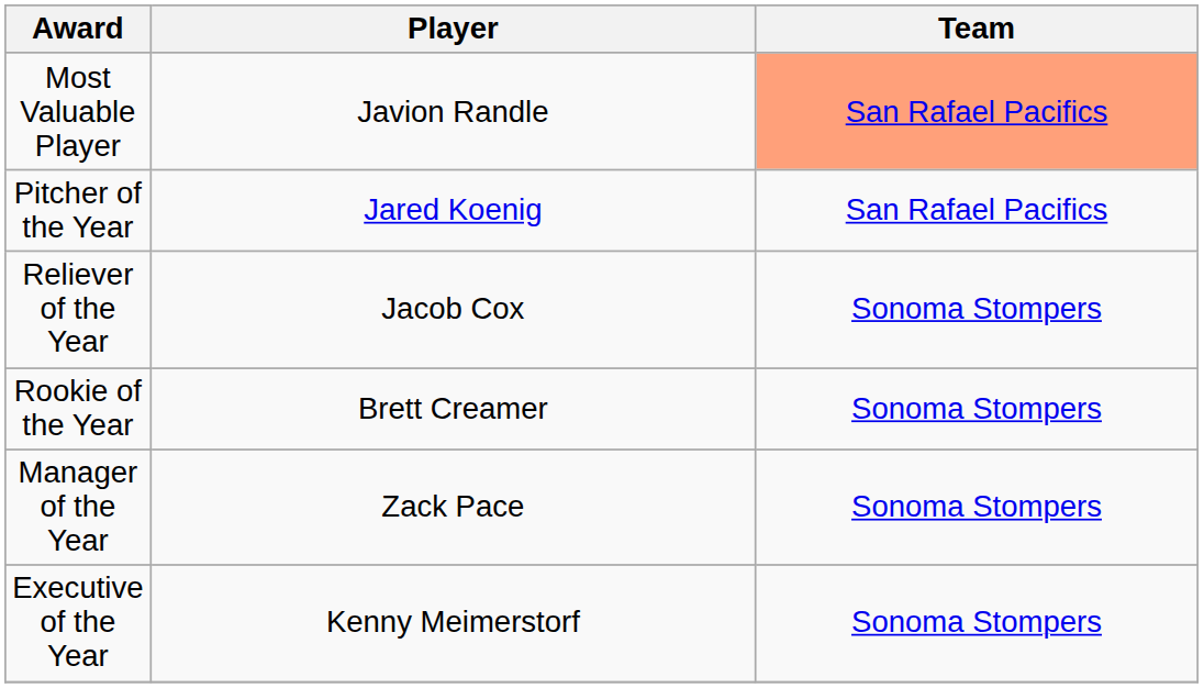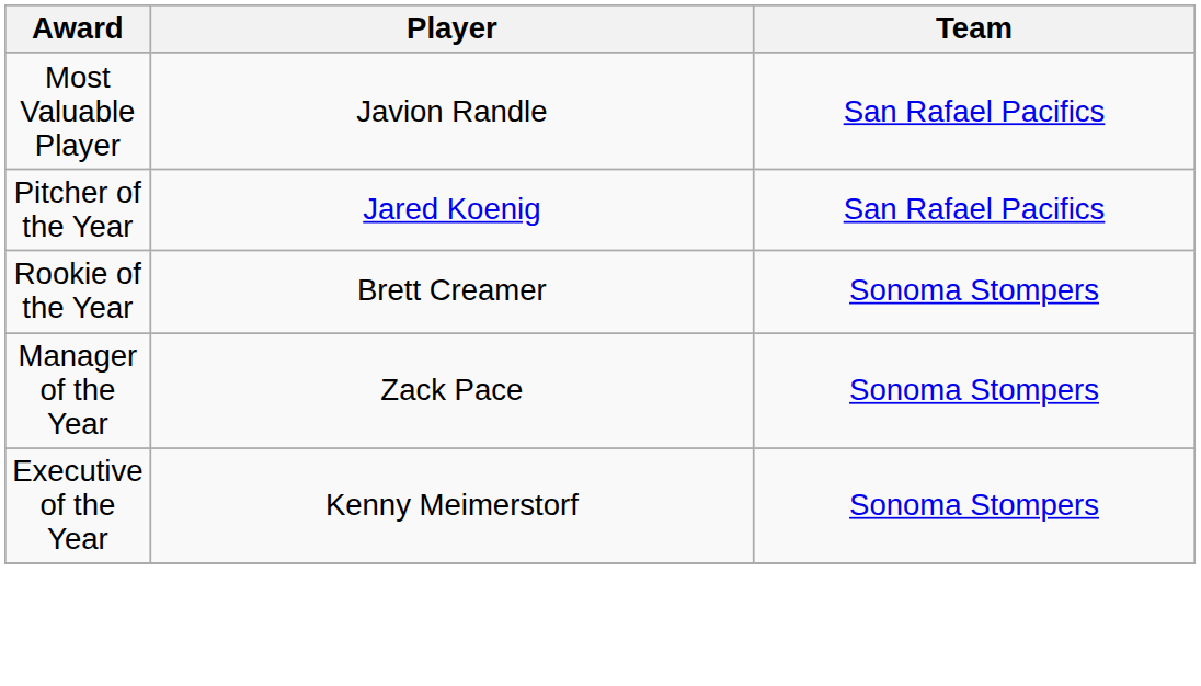Most Valuable Player | Team: lightsalmon background -> no background
- row: Reliever of the Year | Jacob Cox | Sonoma Stompers
